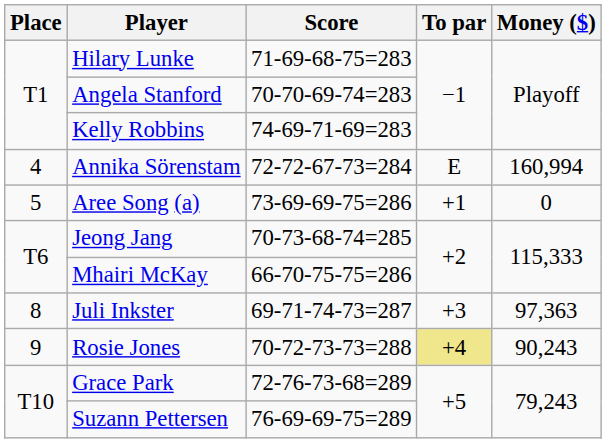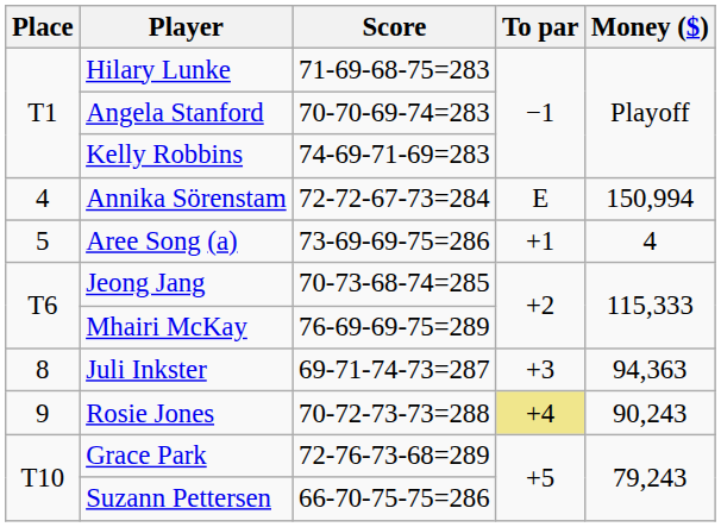Annika Sörenstam | Money ($): 160,994 -> 150,994
Aree Song (a) | Money ($): 0 -> 4
Mhairi McKay | Score: 66-70-75-75=286 -> 76-69-69-75=289
Juli Inkster | Money ($): 97,363 -> 94,363
Suzann Pettersen | Score: 76-69-69-75=289 -> 66-70-75-75=286
